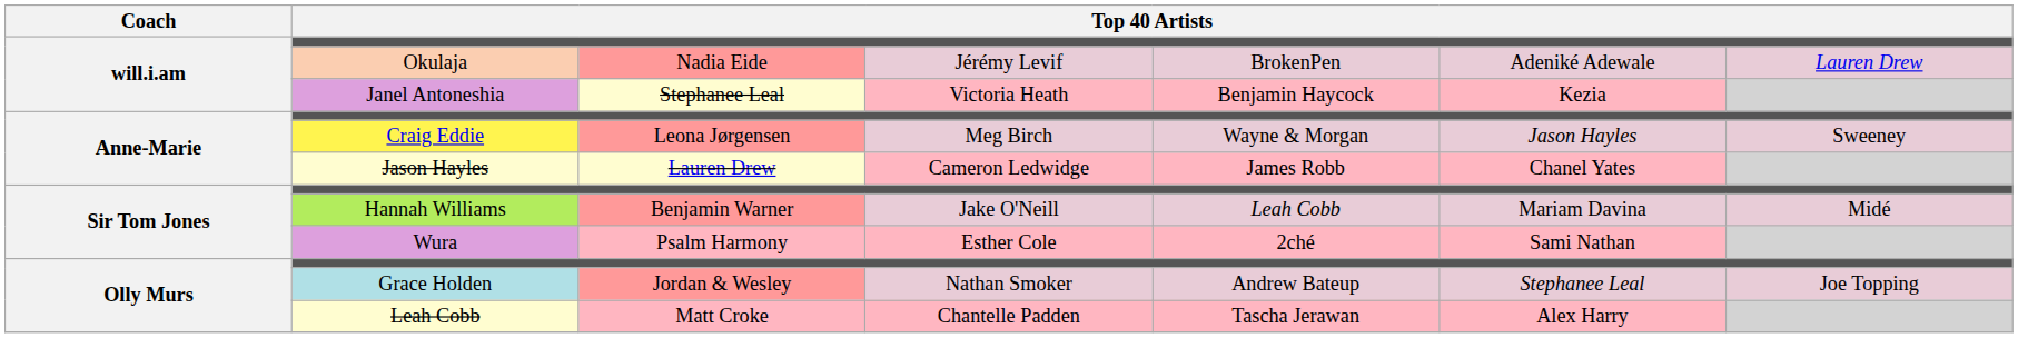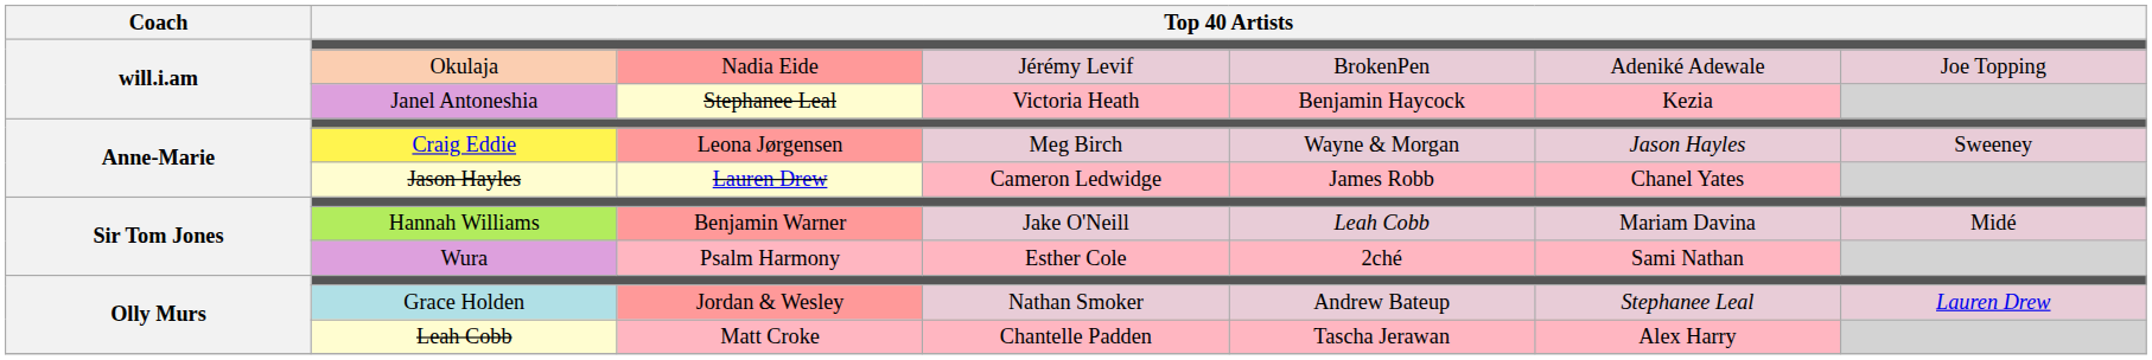Okulaja | column 7: Lauren Drew -> Joe Topping
Grace Holden | column 7: Joe Topping -> Lauren Drew
